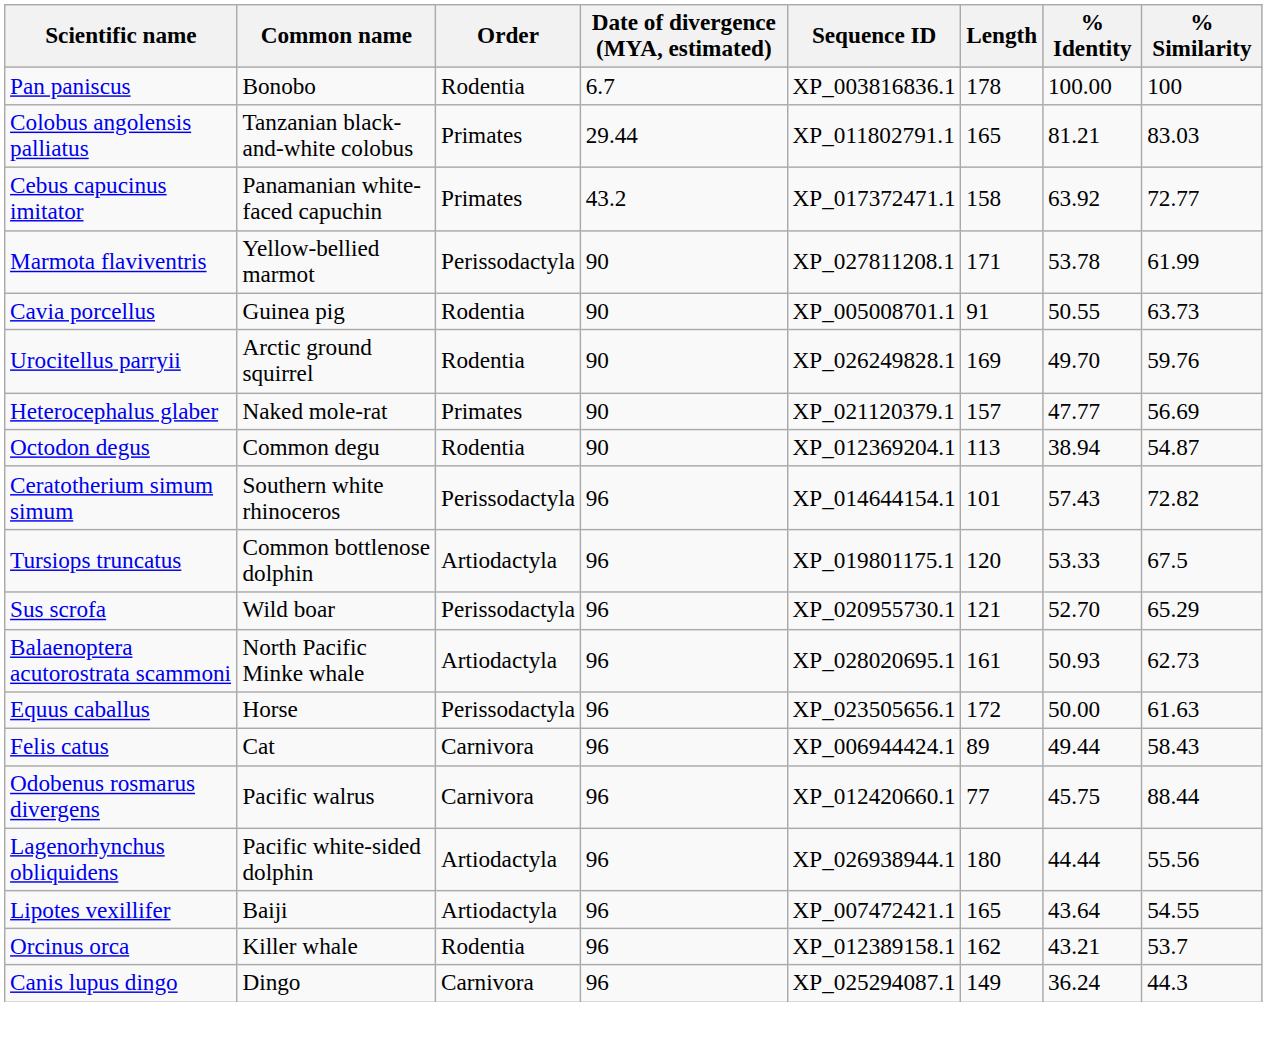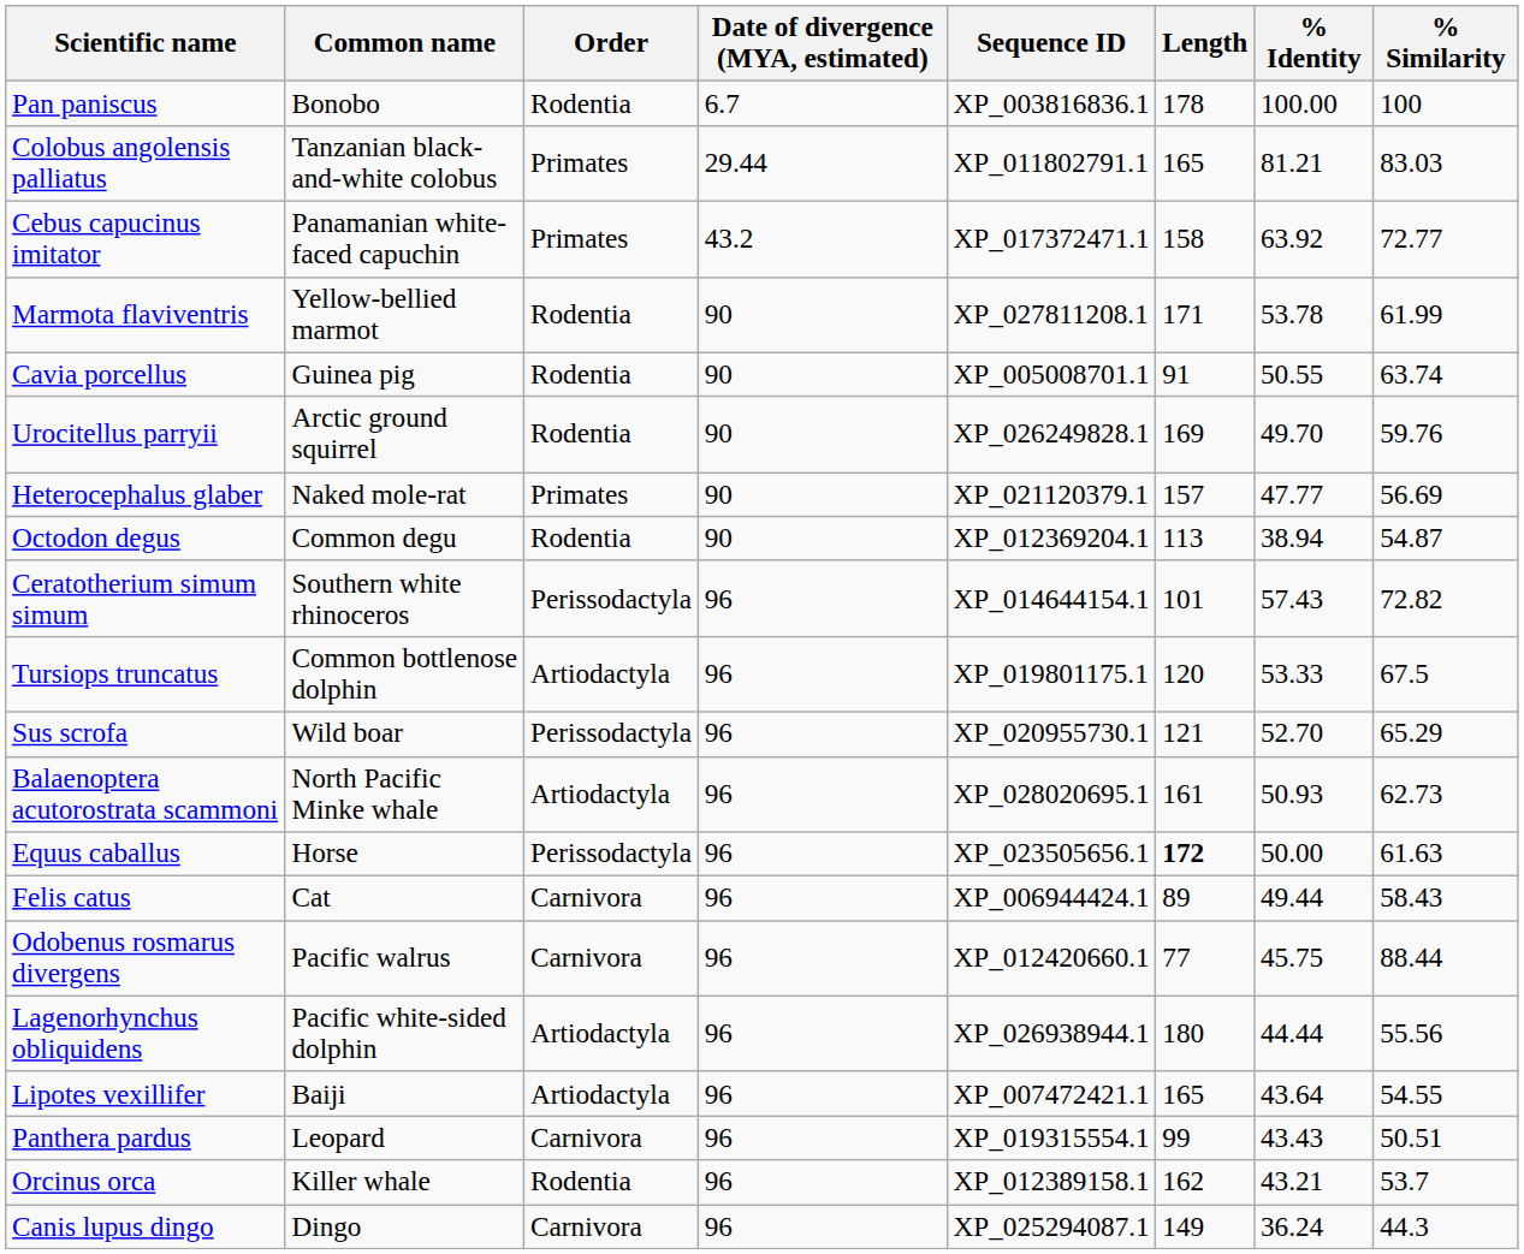Marmota flaviventris | Order: Perissodactyla -> Rodentia
Cavia porcellus | % Similarity: 63.73 -> 63.74
Equus caballus | Length: normal -> bold
+ row: Panthera pardus | Leopard | Carnivora | 96 | XP_019315554.1 | 99 | 43.43 | 50.51
